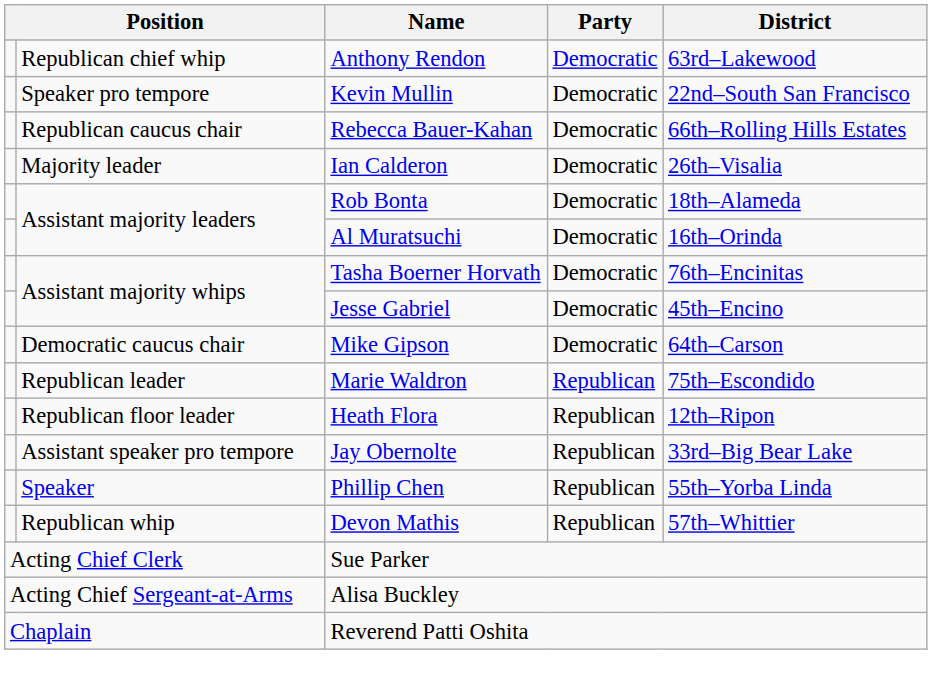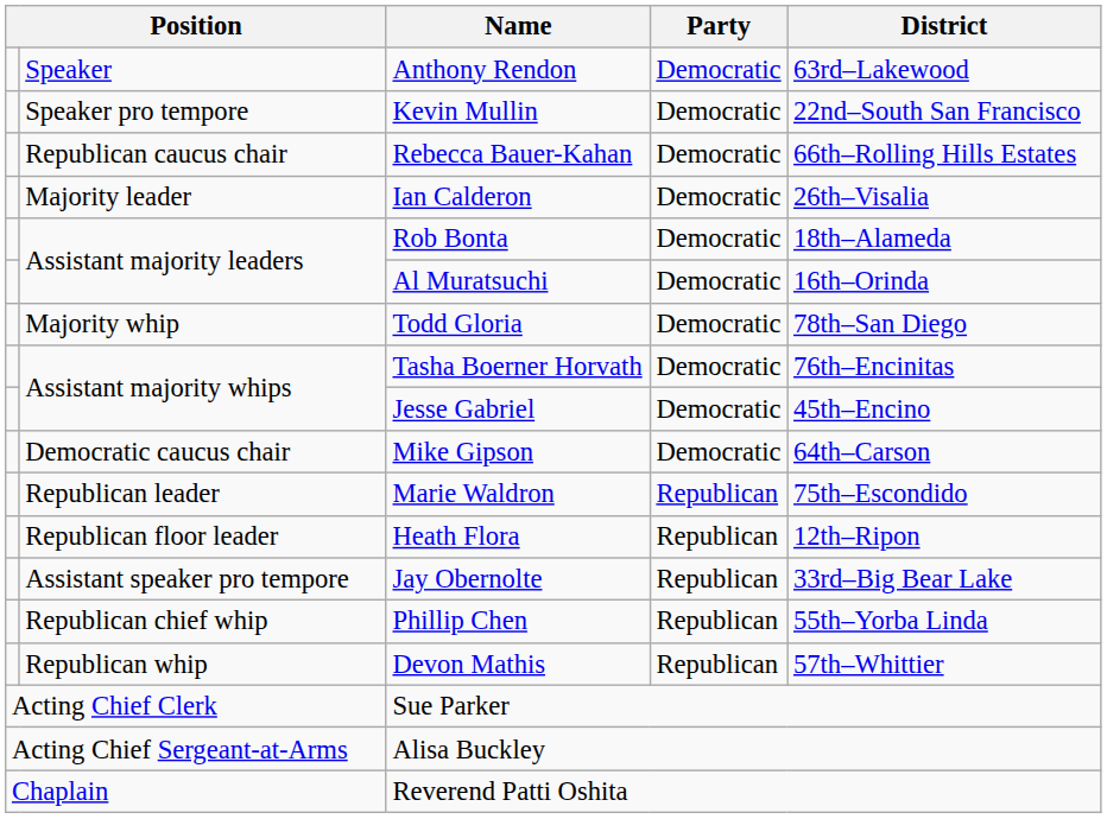Anthony Rendon | column 2: Republican chief whip -> Speaker
+ row: Majority whip | Todd Gloria | Democratic | 78th–San Diego
Phillip Chen | column 2: Speaker -> Republican chief whip
